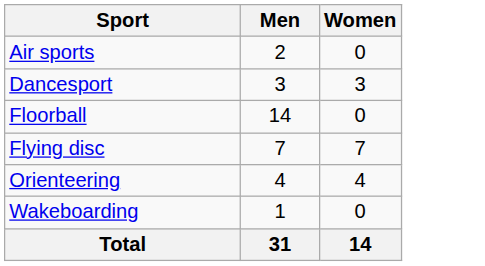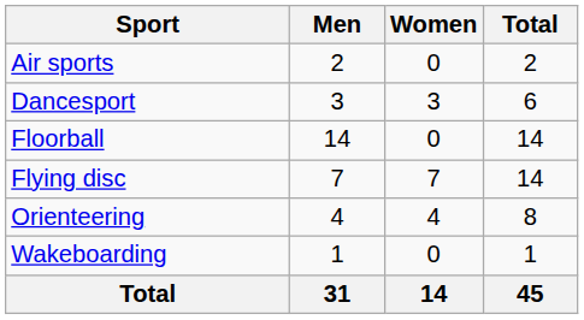+ column: Total | 2 | 6 | 14 | 14 | 8 | 1 | 45
